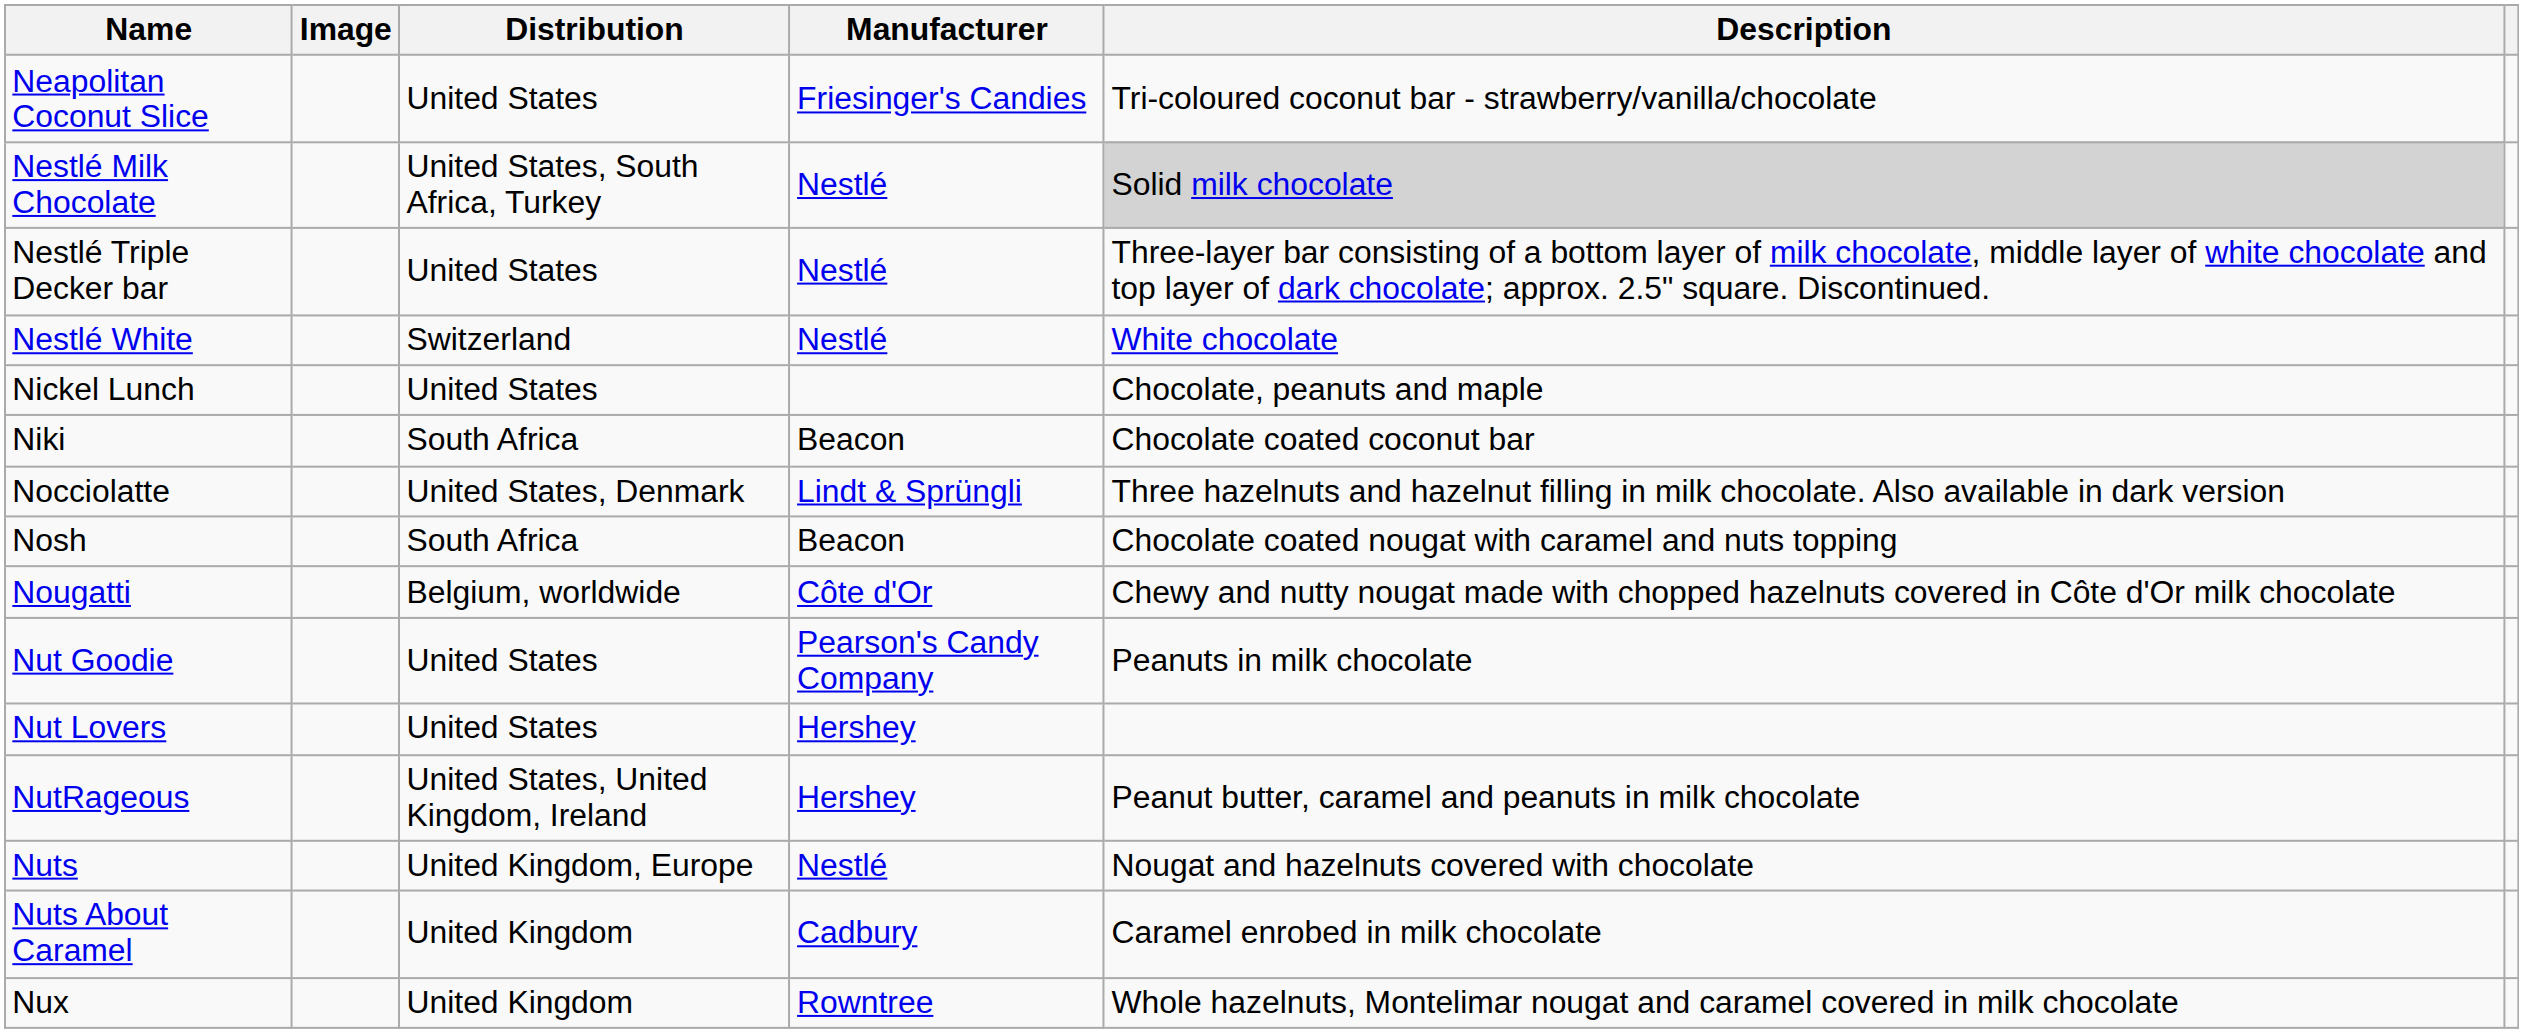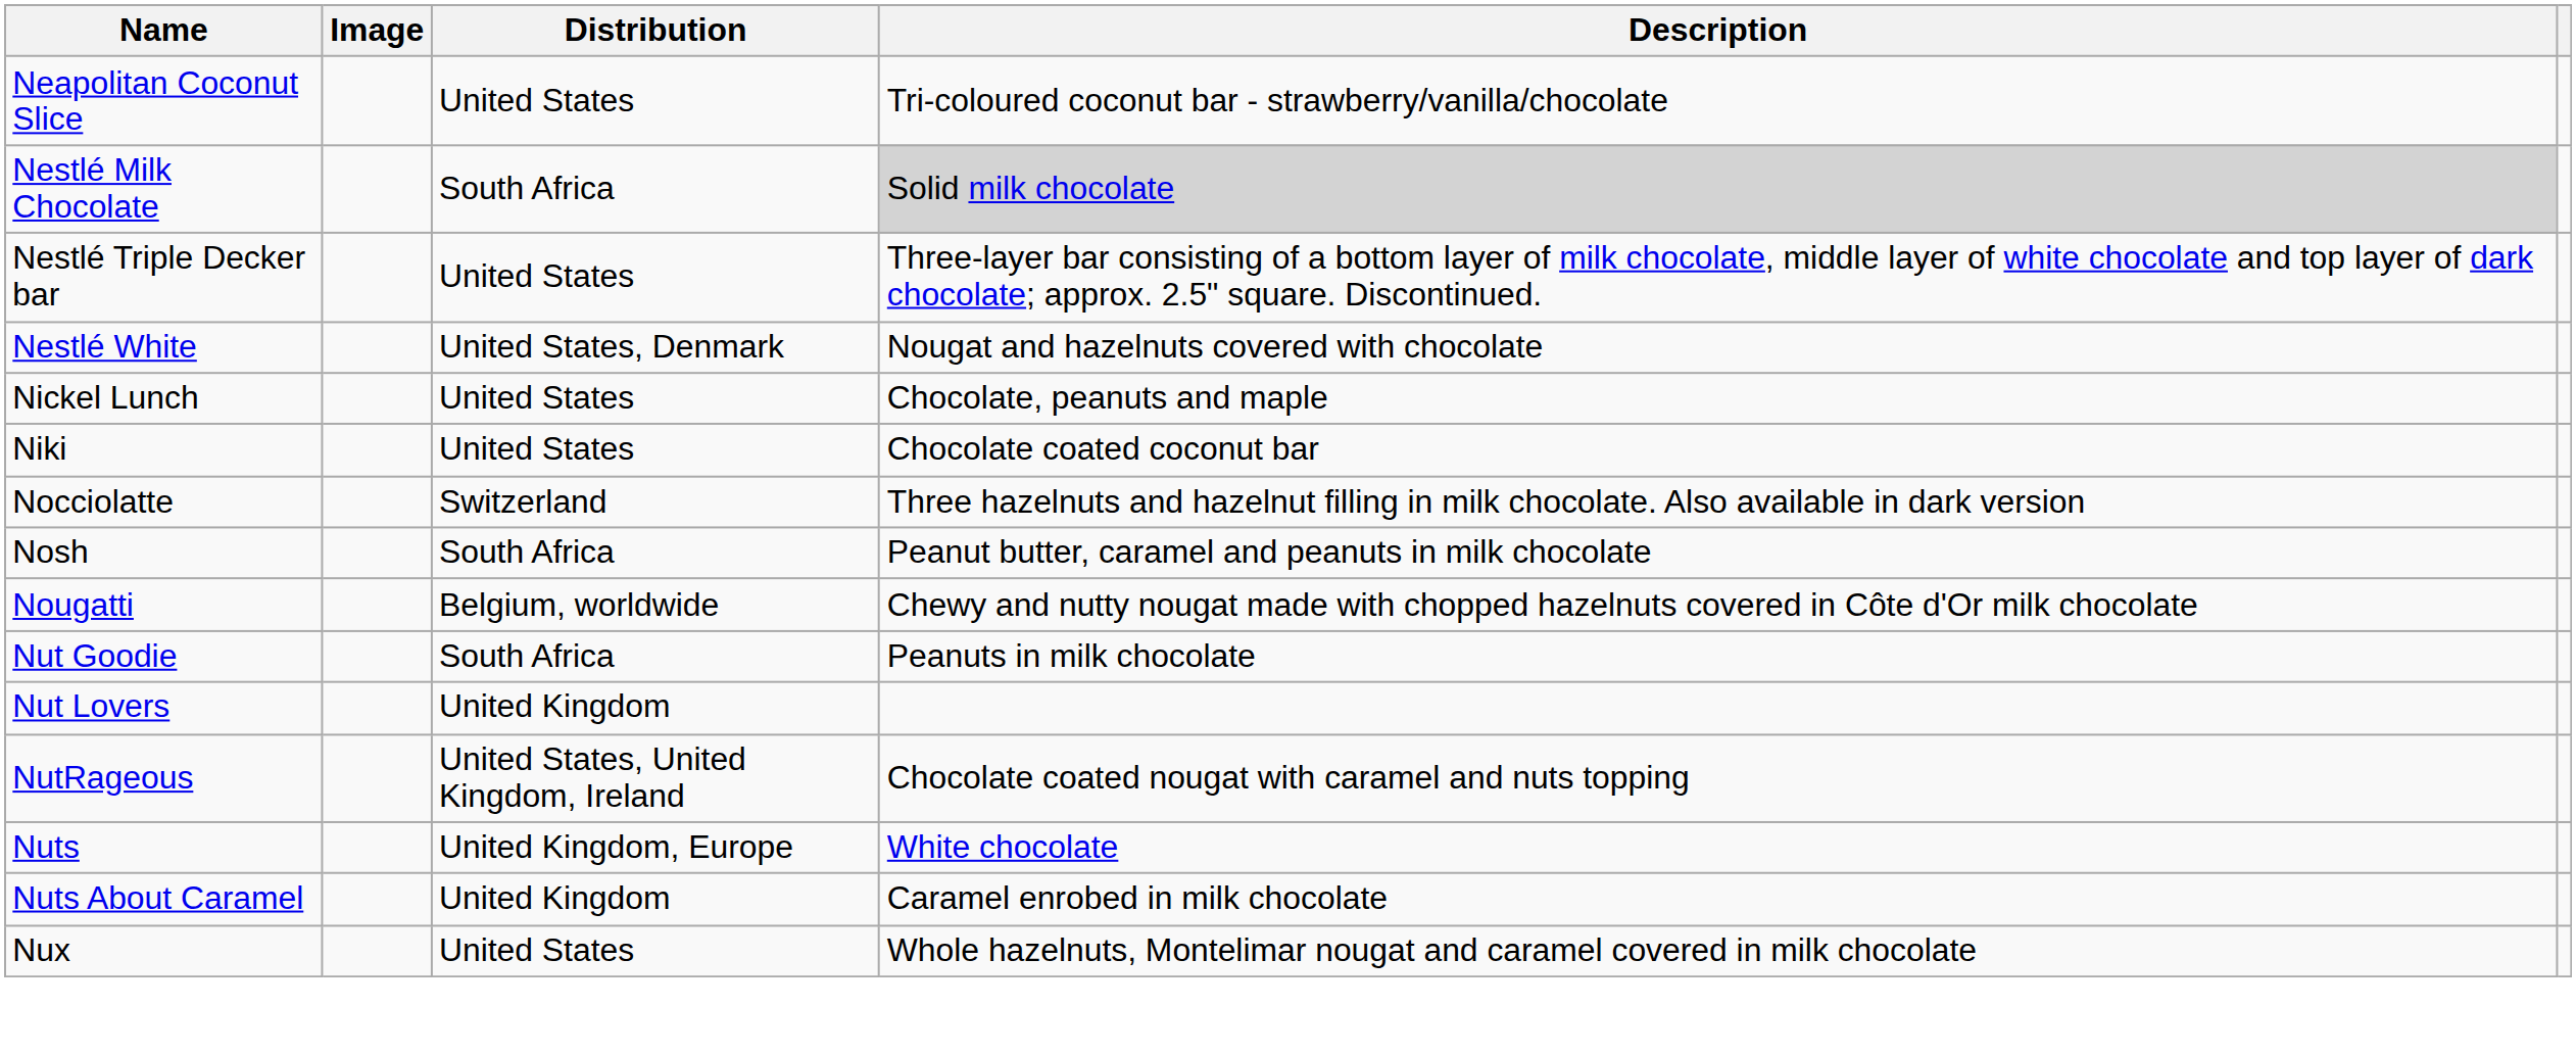- column: Manufacturer | Friesinger's Candies | Nestlé | Nestlé | Nestlé | Beacon | Lindt & Sprüngli | Beacon | Côte d'Or | Pearson's Candy Company | Hershey | Hershey | Nestlé | Cadbury | Rowntree
Nestlé Milk Chocolate | Distribution: United States, South Africa, Turkey -> South Africa
Nestlé White | Distribution: Switzerland -> United States, Denmark
Nestlé White | Description: White chocolate -> Nougat and hazelnuts covered with chocolate
Niki | Distribution: South Africa -> United States
Nocciolatte | Distribution: United States, Denmark -> Switzerland
Nosh | Description: Chocolate coated nougat with caramel and nuts topping -> Peanut butter, caramel and peanuts in milk chocolate
Nut Goodie | Distribution: United States -> South Africa
Nut Lovers | Distribution: United States -> United Kingdom
NutRageous | Description: Peanut butter, caramel and peanuts in milk chocolate -> Chocolate coated nougat with caramel and nuts topping
Nuts | Description: Nougat and hazelnuts covered with chocolate -> White chocolate
Nux | Distribution: United Kingdom -> United States
